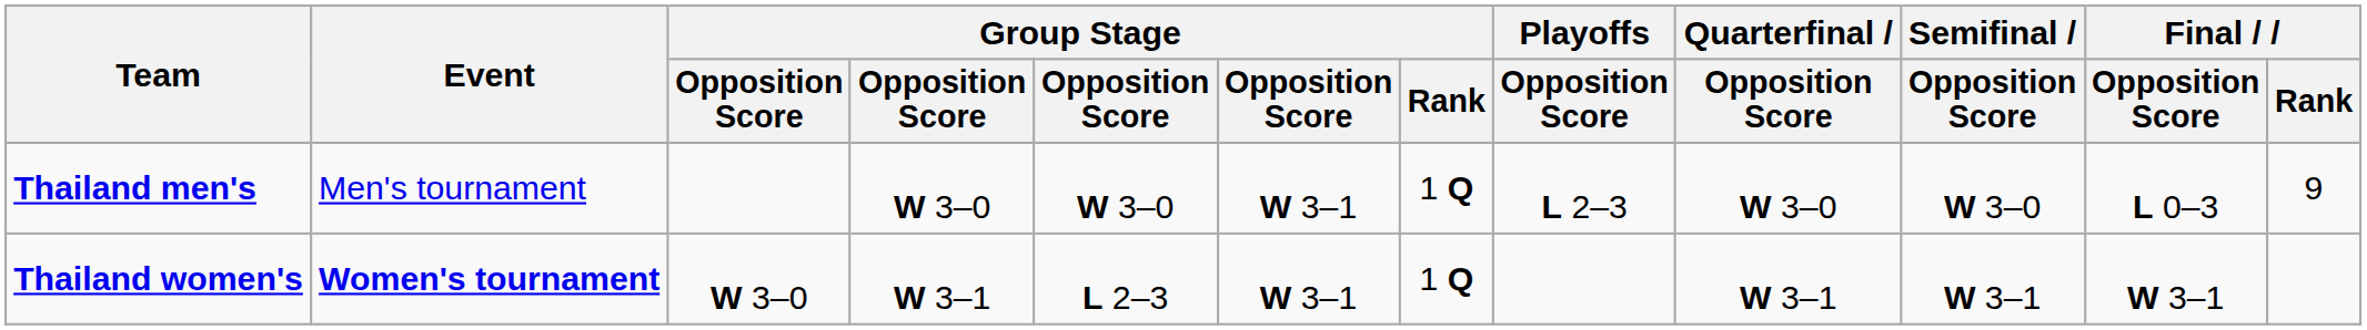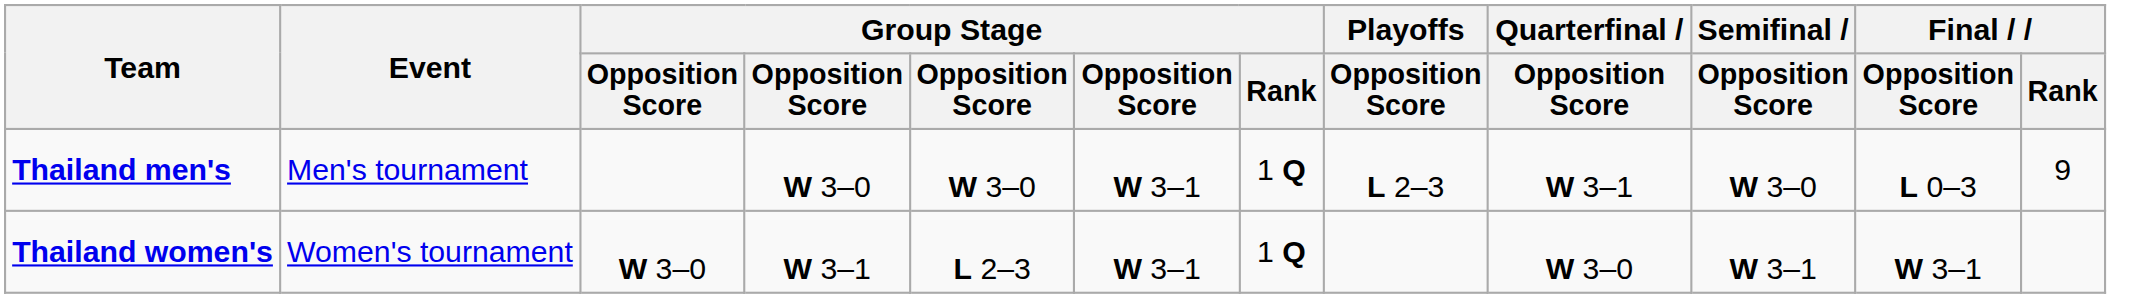Thailand men's | Quarterfinal / Opposition Score: W 3–0 -> W 3–1
Thailand women's | Event: bold -> normal
Thailand women's | Quarterfinal / Opposition Score: W 3–1 -> W 3–0
